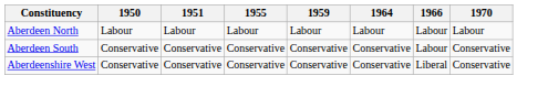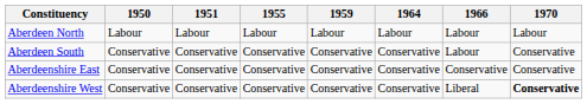+ row: Aberdeenshire East | Conservative | Conservative | Conservative | Conservative | Conservative | Conservative | Conservative
Aberdeenshire West | 1970: normal -> bold
